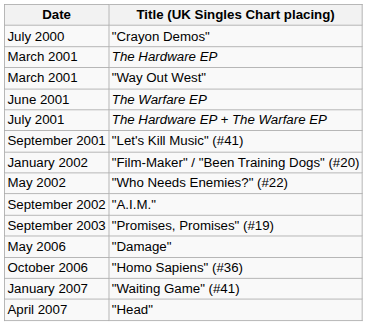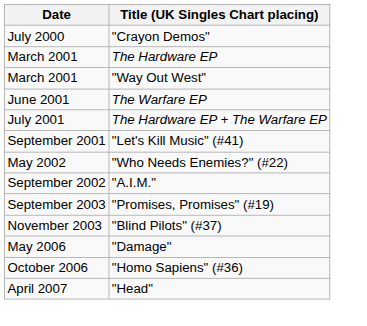- row: January 2002 | "Film-Maker" / "Been Training Dogs" (#20)
+ row: November 2003 | "Blind Pilots" (#37)
- row: January 2007 | "Waiting Game" (#41)
